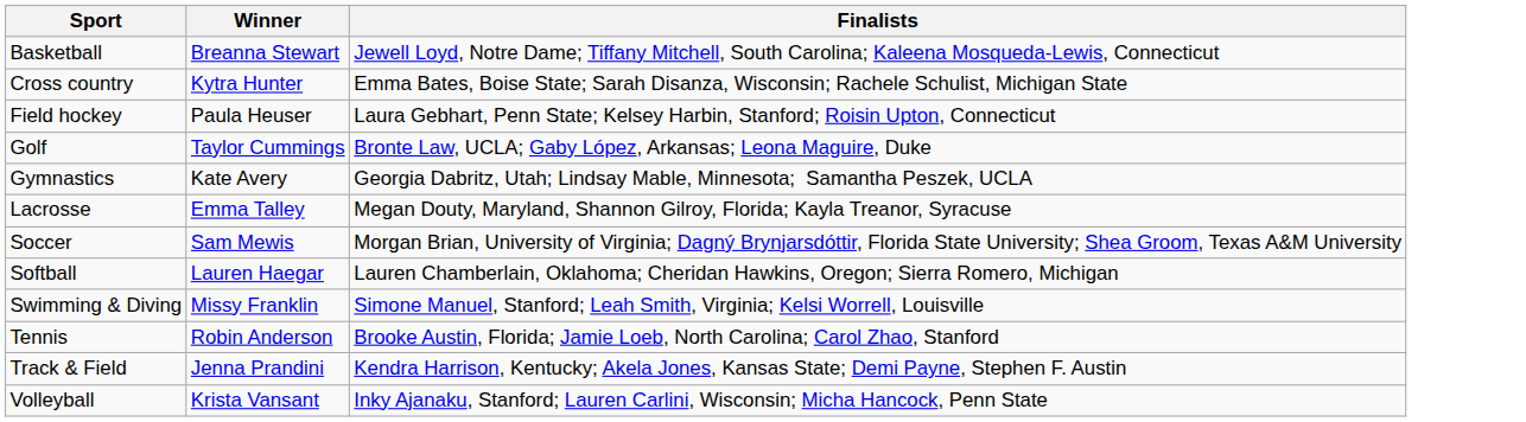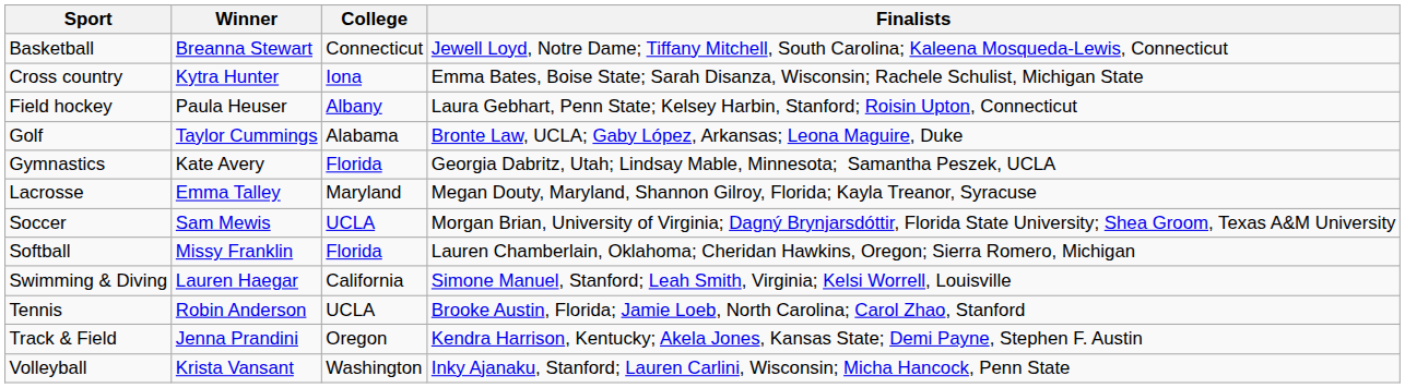+ column: College | Connecticut | Iona | Albany | Alabama | Florida | Maryland | UCLA | Florida | California | UCLA | Oregon | Washington
Softball | Winner: Lauren Haegar -> Missy Franklin
Swimming & Diving | Winner: Missy Franklin -> Lauren Haegar
